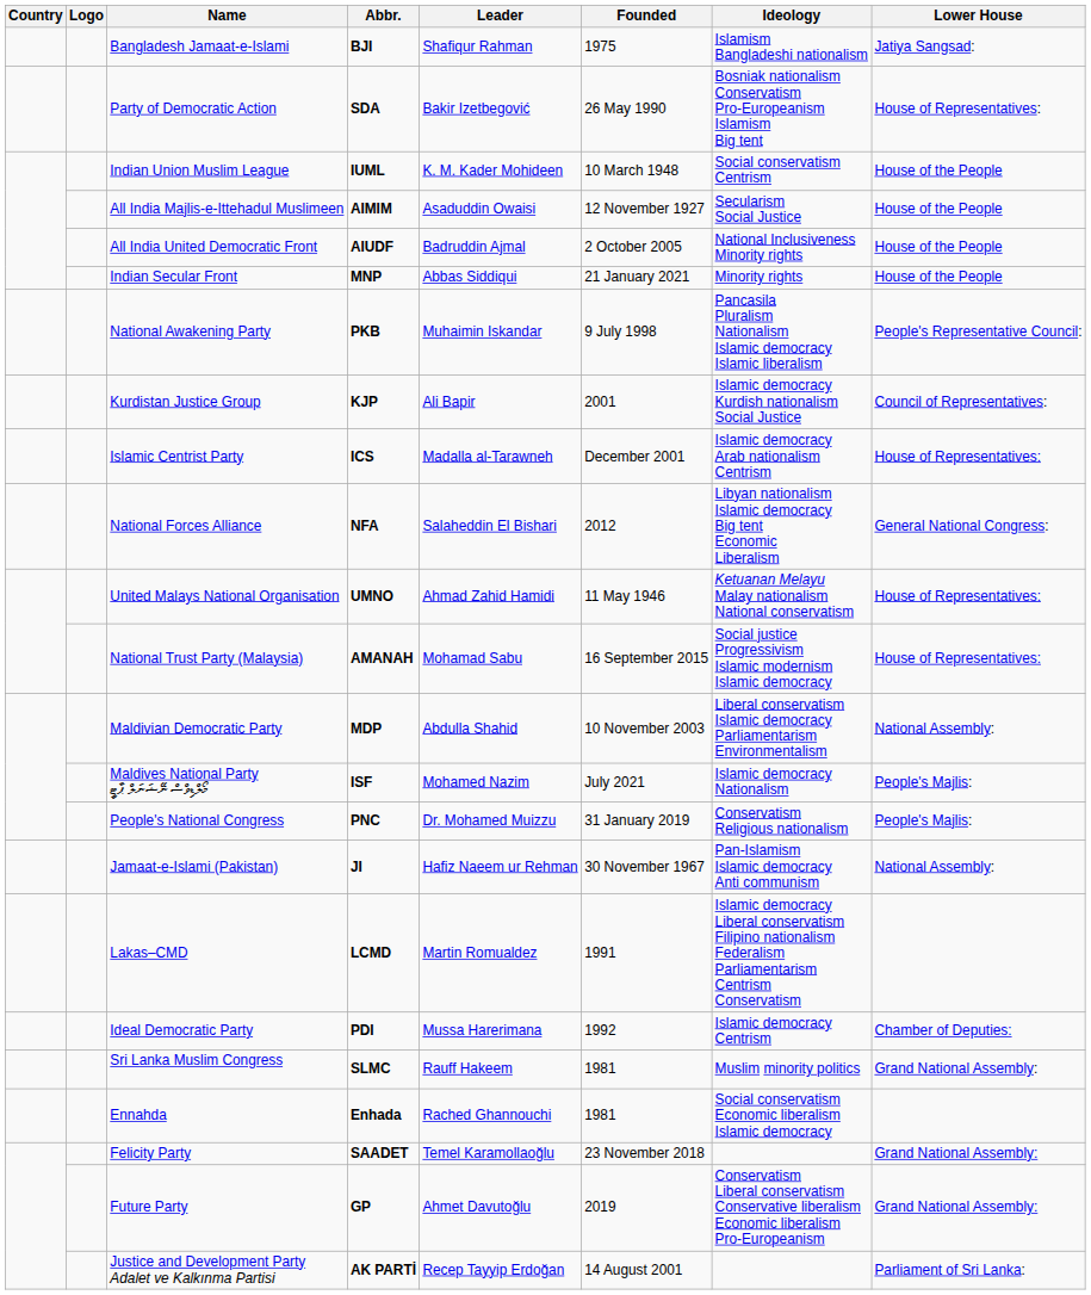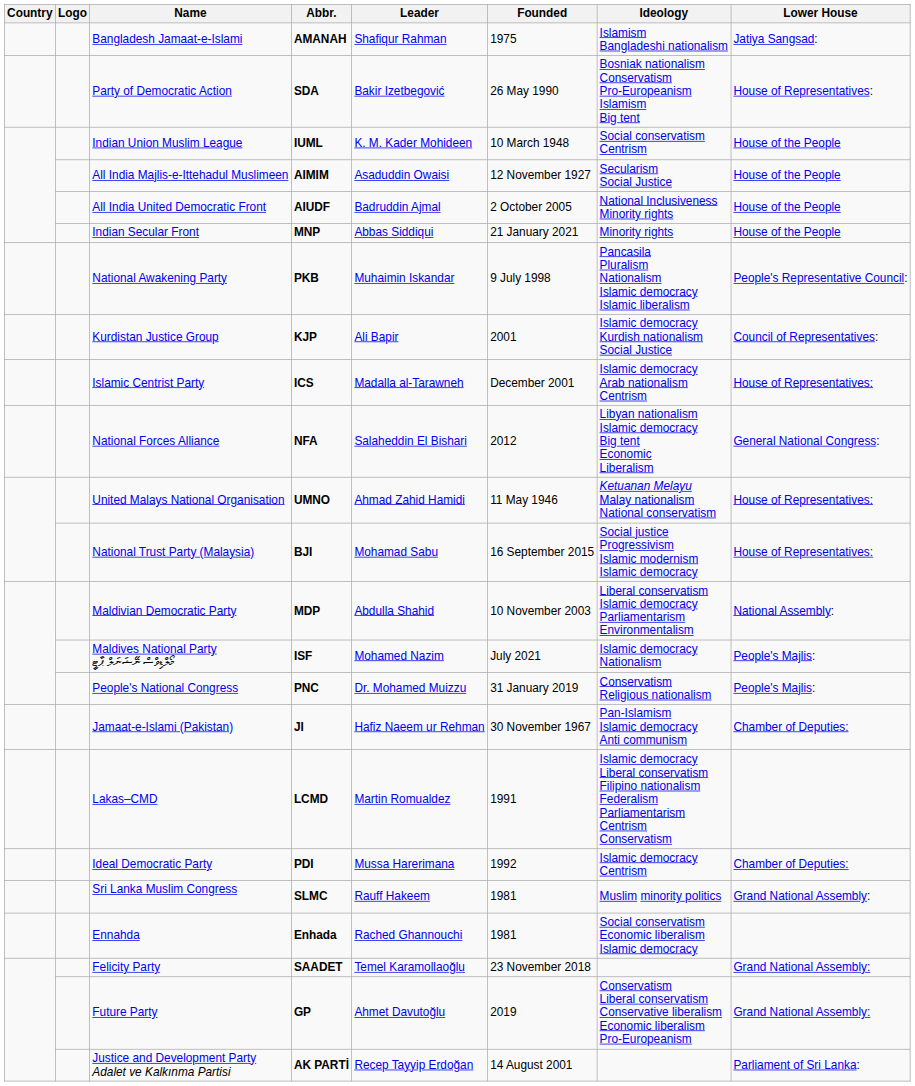Bangladesh Jamaat-e-Islami | Abbr.: BJI -> AMANAH
National Trust Party (Malaysia) | Abbr.: AMANAH -> BJI
Jamaat-e-Islami (Pakistan) | Lower House: National Assembly: -> Chamber of Deputies:
